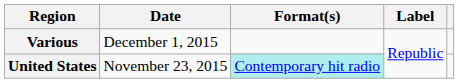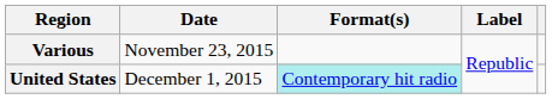Various | Date: December 1, 2015 -> November 23, 2015
United States | Date: November 23, 2015 -> December 1, 2015
